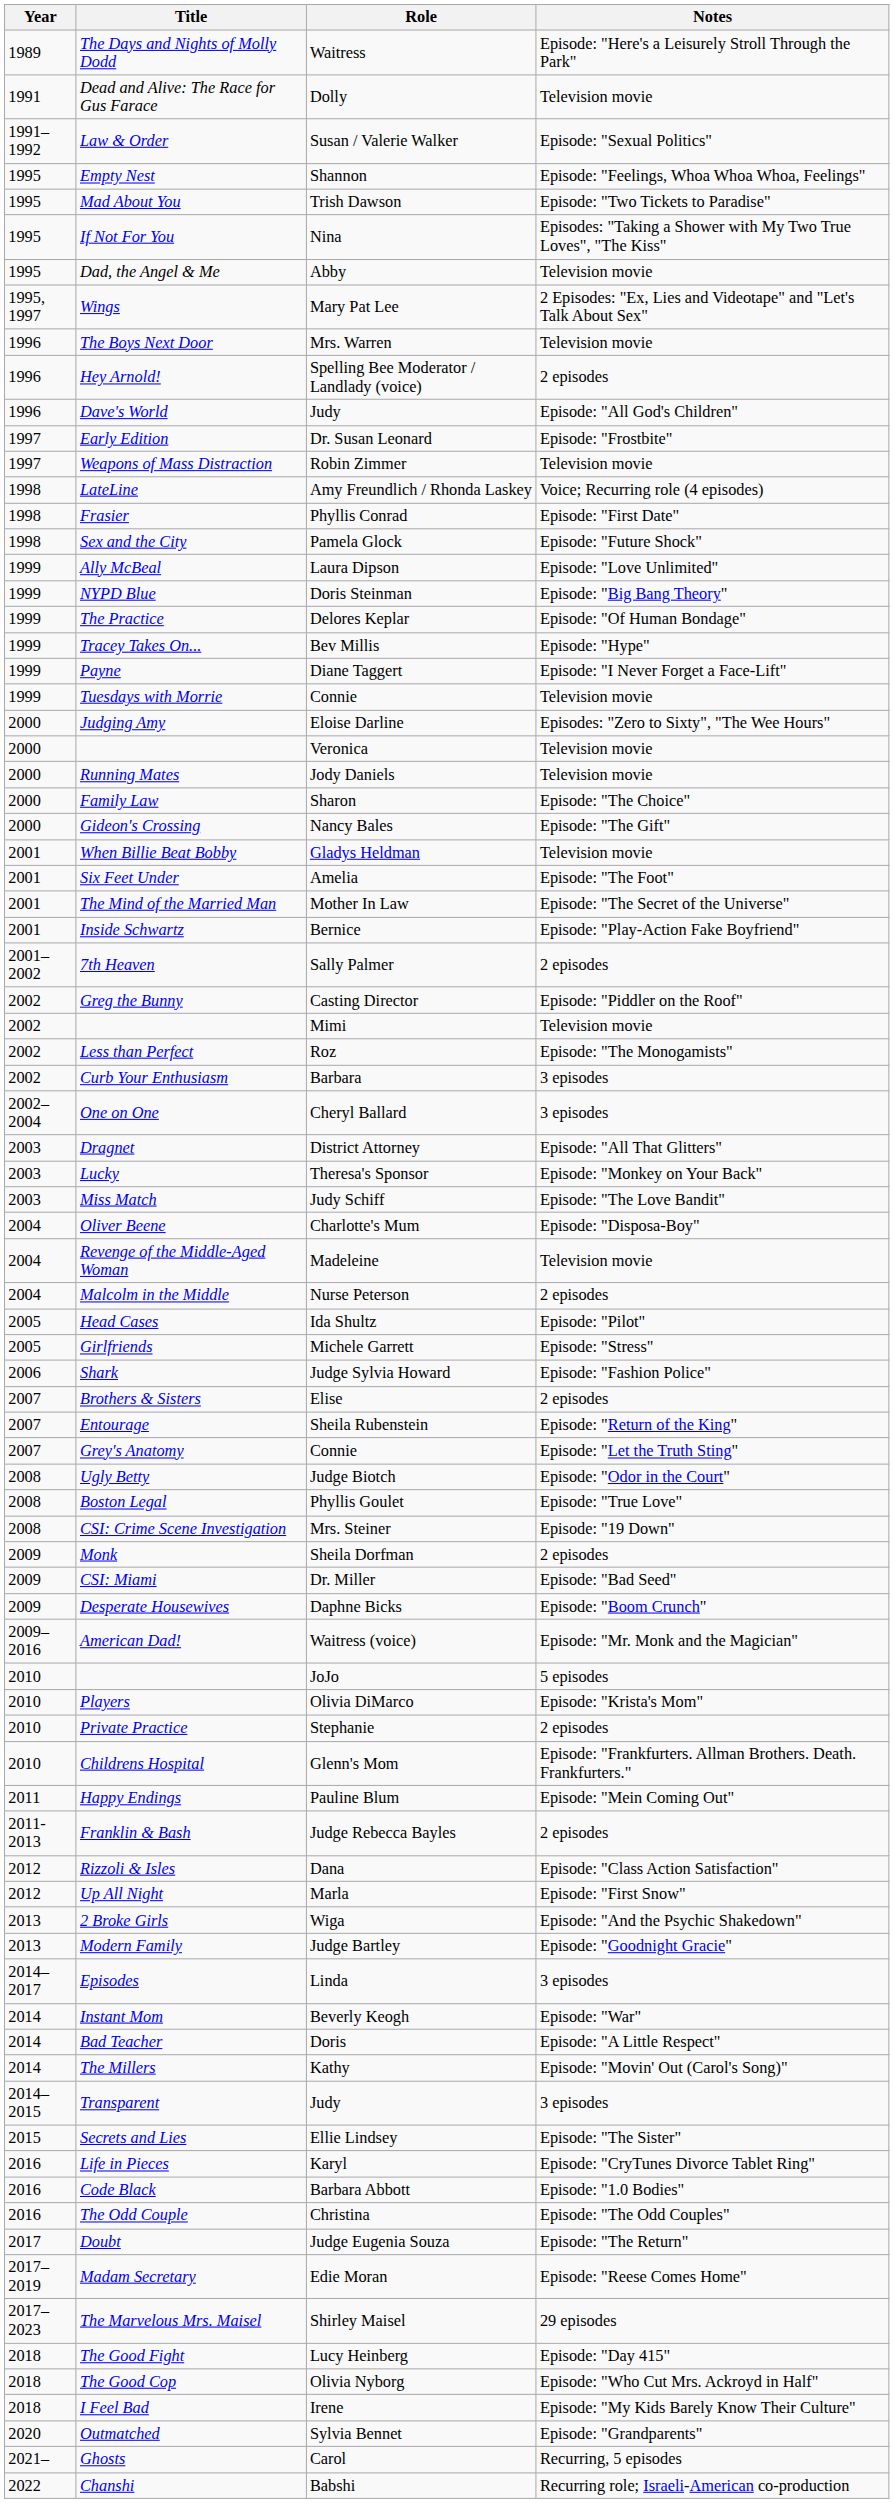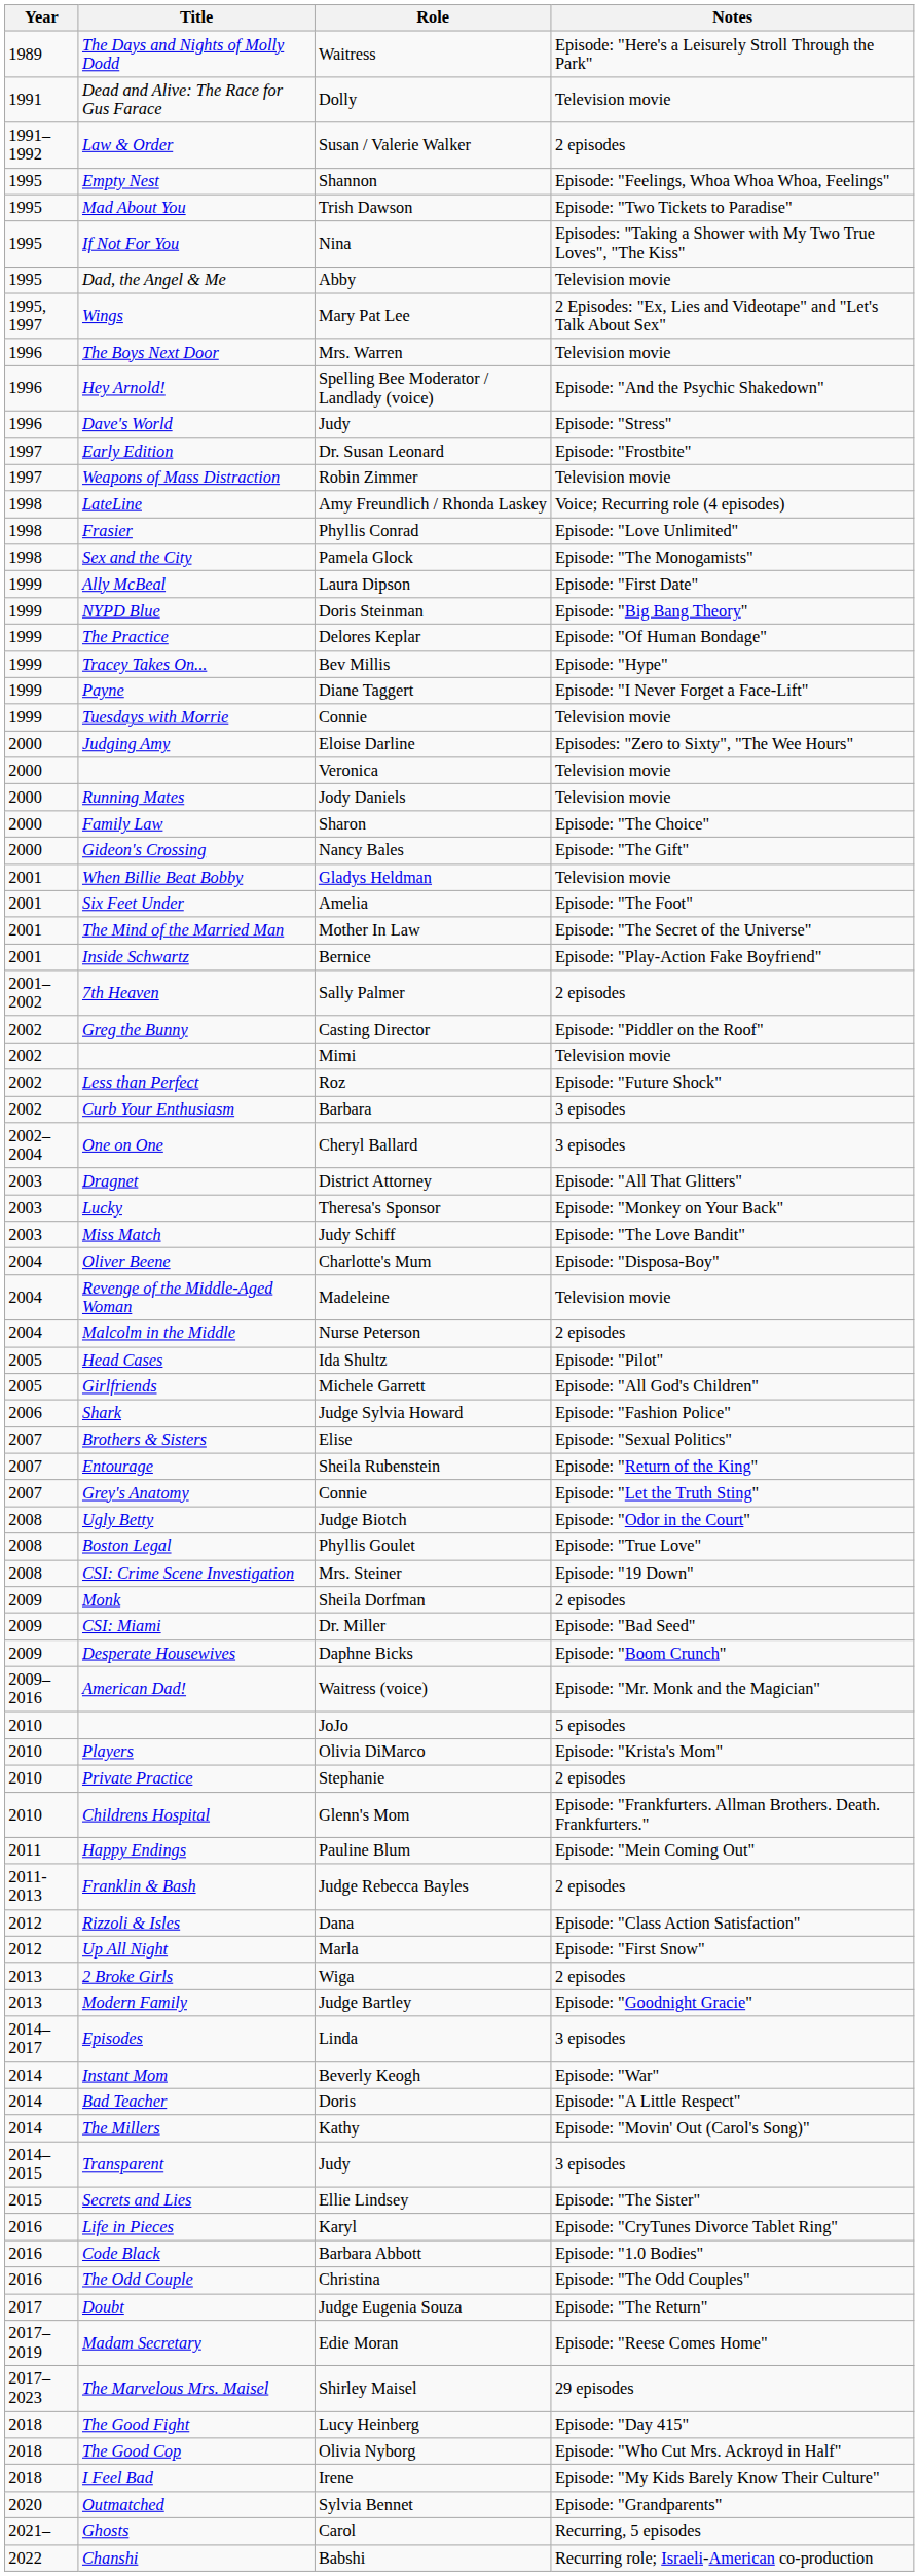Law & Order | Notes: Episode: "Sexual Politics" -> 2 episodes
Hey Arnold! | Notes: 2 episodes -> Episode: "And the Psychic Shakedown"
Dave's World | Notes: Episode: "All God's Children" -> Episode: "Stress"
Frasier | Notes: Episode: "First Date" -> Episode: "Love Unlimited"
Sex and the City | Notes: Episode: "Future Shock" -> Episode: "The Monogamists"
Ally McBeal | Notes: Episode: "Love Unlimited" -> Episode: "First Date"
Less than Perfect | Notes: Episode: "The Monogamists" -> Episode: "Future Shock"
Girlfriends | Notes: Episode: "Stress" -> Episode: "All God's Children"
Brothers & Sisters | Notes: 2 episodes -> Episode: "Sexual Politics"
2 Broke Girls | Notes: Episode: "And the Psychic Shakedown" -> 2 episodes
